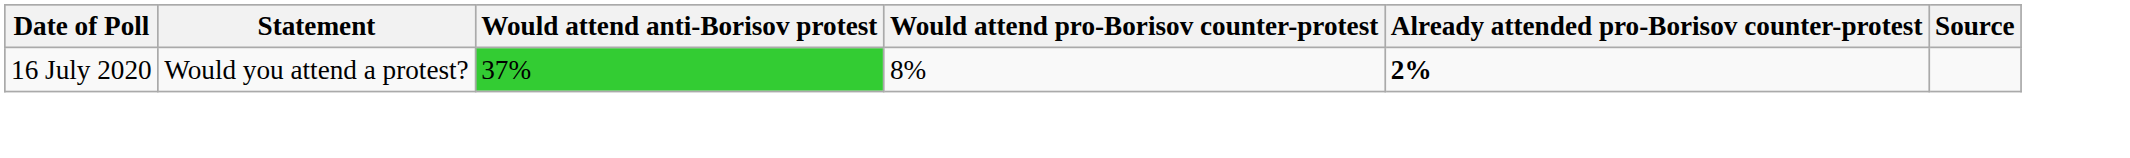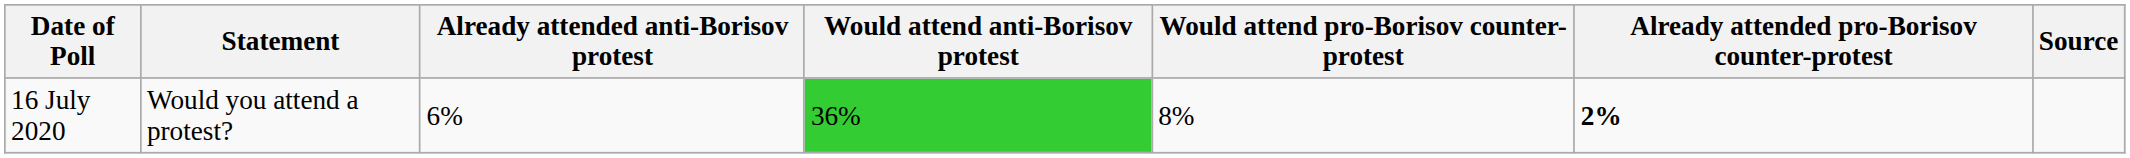+ column: Already attended anti-Borisov protest | 6%
16 July 2020 | Would attend anti-Borisov protest: 37% -> 36%
